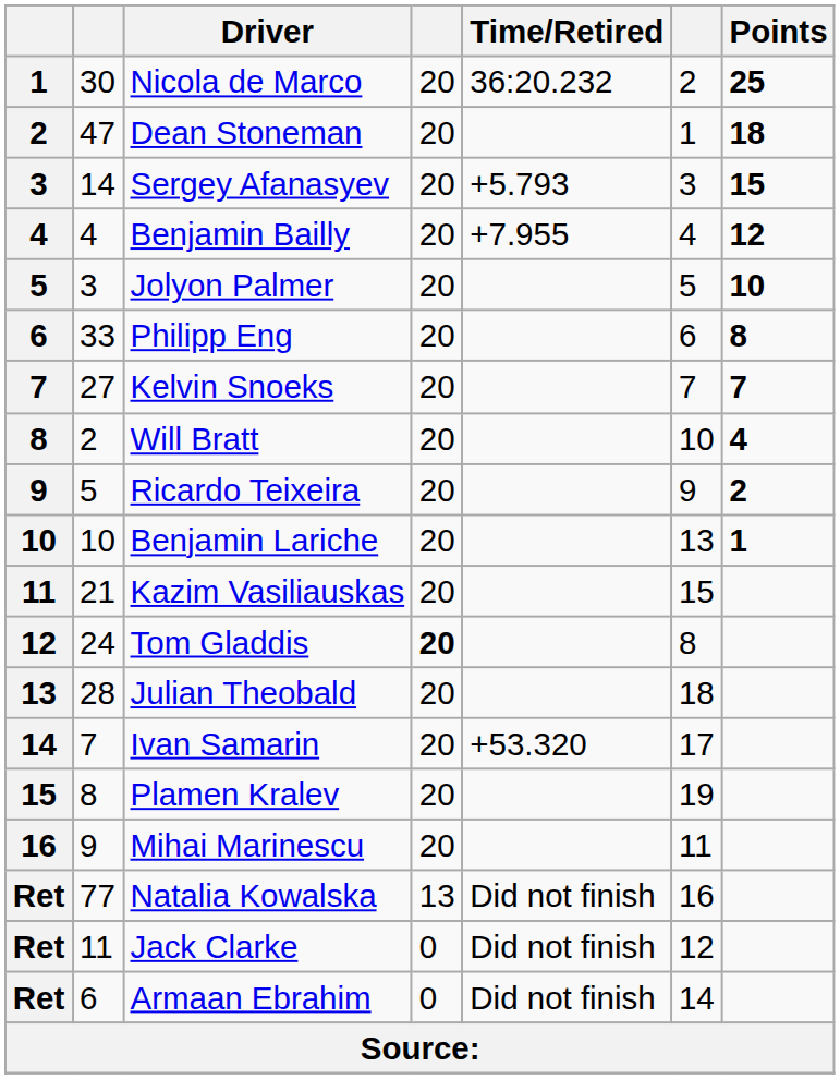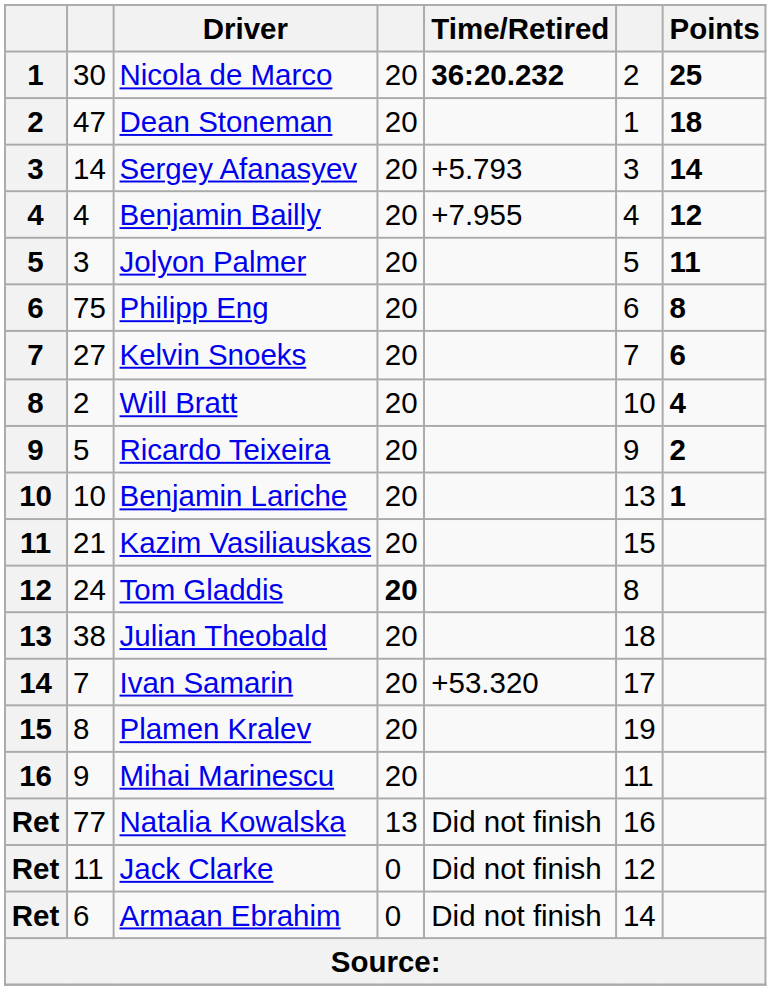Nicola de Marco | Time/Retired: normal -> bold
Sergey Afanasyev | Points: 15 -> 14
Jolyon Palmer | Points: 10 -> 11
Philipp Eng | column 2: 33 -> 75
Kelvin Snoeks | Points: 7 -> 6
Julian Theobald | column 2: 28 -> 38
